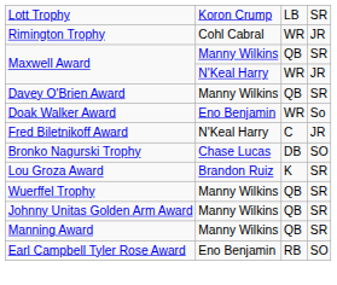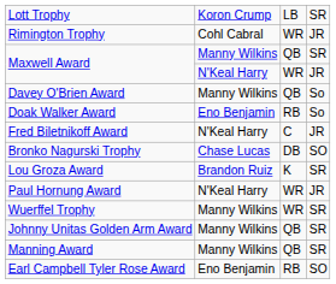Davey O'Brien Award | column 4: SR -> So
Doak Walker Award | column 3: WR -> RB
+ row: Paul Hornung Award | N'Keal Harry | WR | JR
Wuerffel Trophy | column 3: QB -> WR
